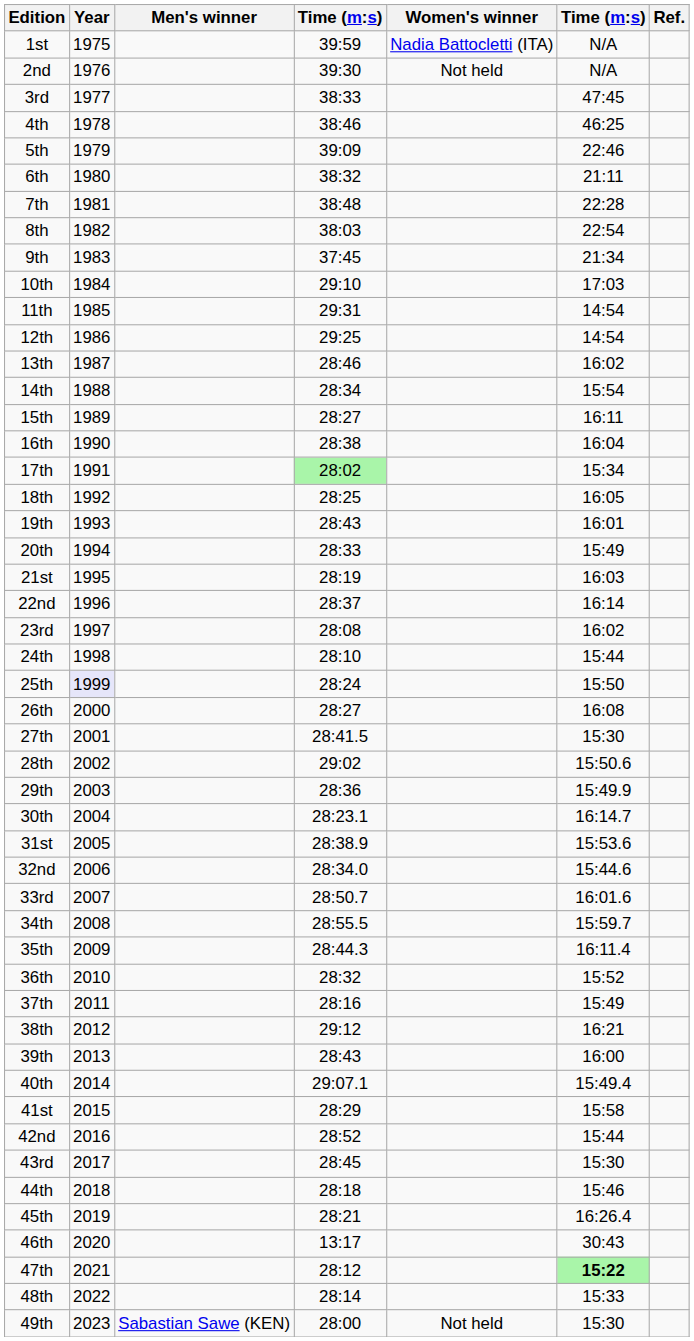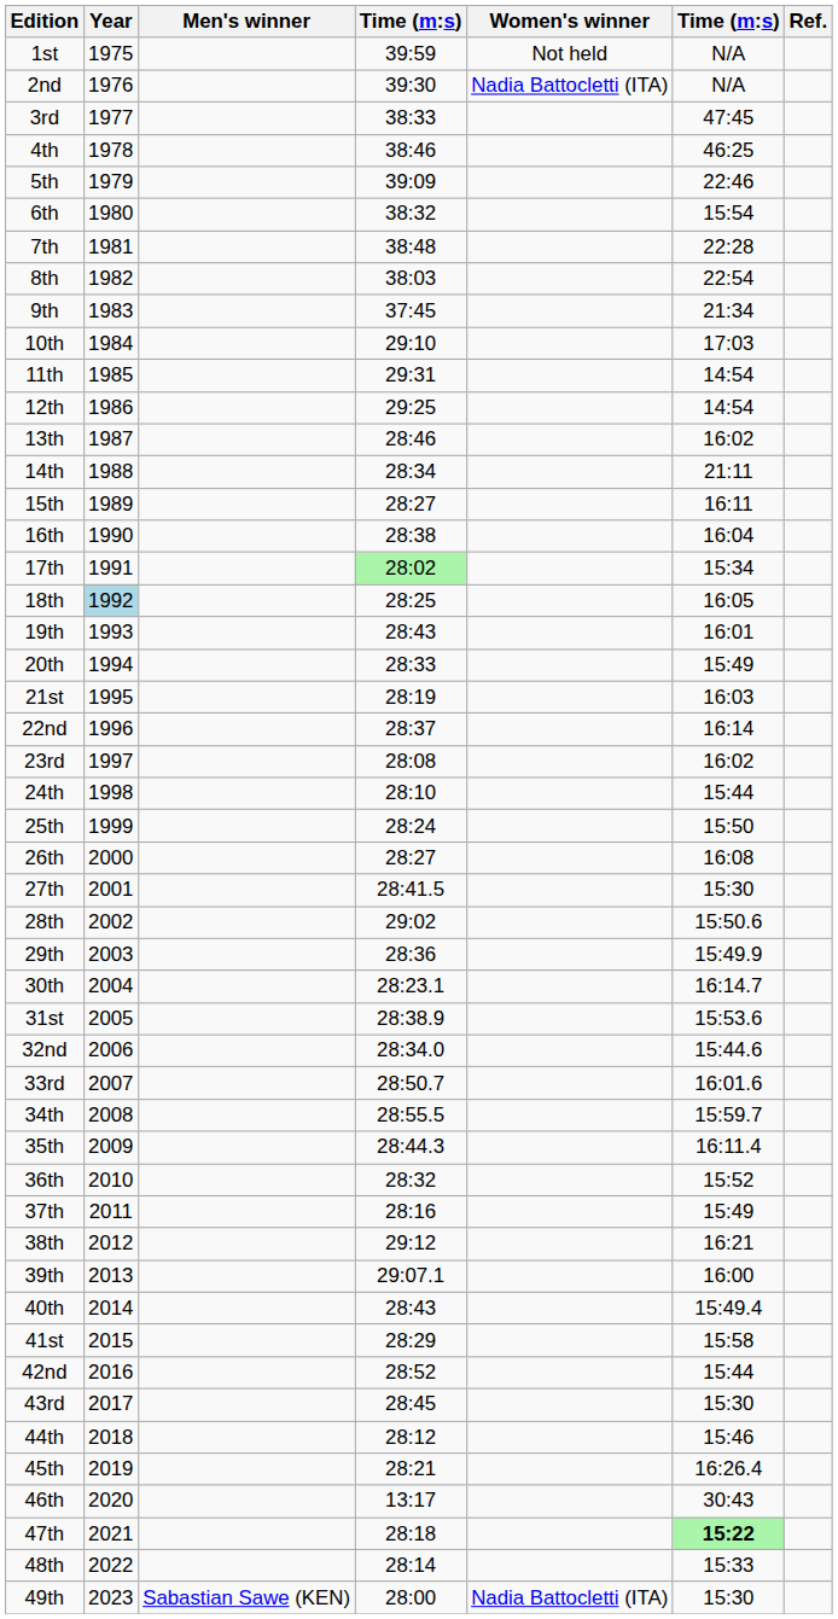1st | Women's winner: Nadia Battocletti (ITA) -> Not held
2nd | Women's winner: Not held -> Nadia Battocletti (ITA)
6th | column 6: 21:11 -> 15:54
14th | column 6: 15:54 -> 21:11
18th | Year: no background -> lightblue background
25th | Year: lavender background -> no background
39th | column 4: 28:43 -> 29:07.1
40th | column 4: 29:07.1 -> 28:43
44th | column 4: 28:18 -> 28:12
47th | column 4: 28:12 -> 28:18
49th | Women's winner: Not held -> Nadia Battocletti (ITA)
